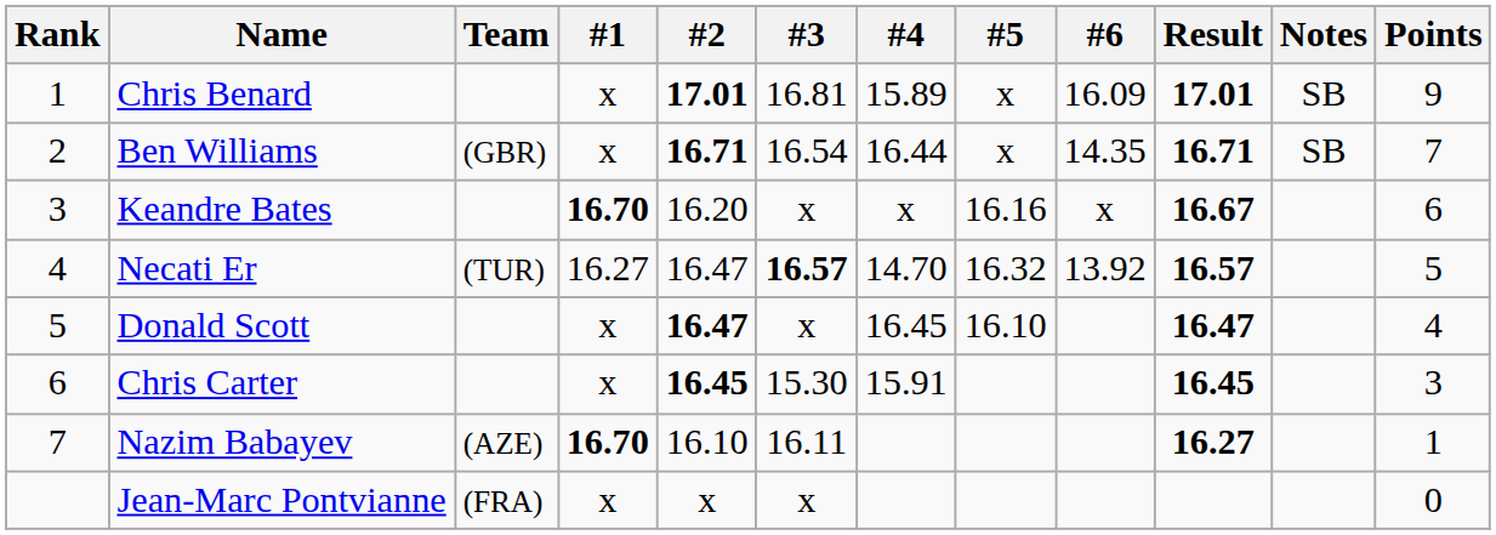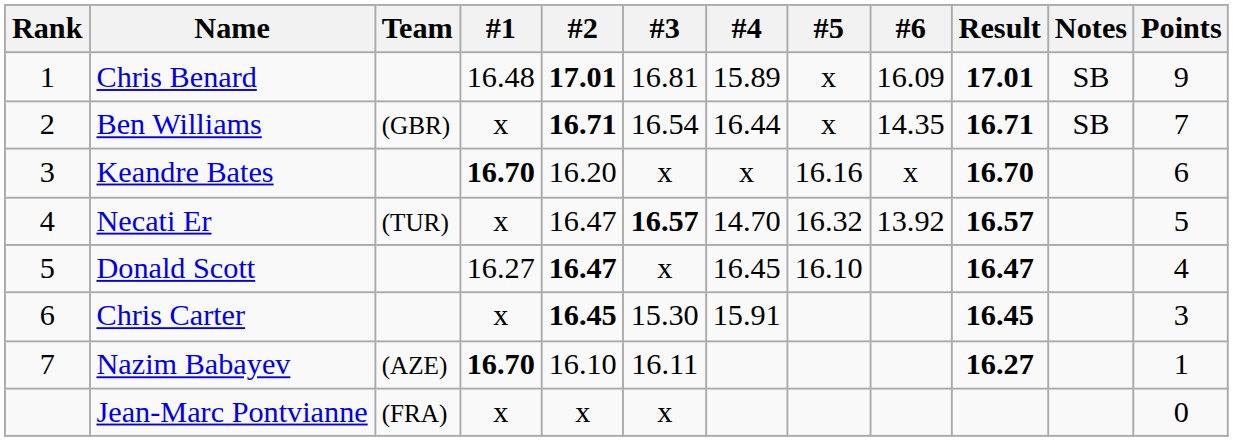Chris Benard | #1: x -> 16.48
Keandre Bates | Result: 16.67 -> 16.70
Necati Er | #1: 16.27 -> x
Donald Scott | #1: x -> 16.27
